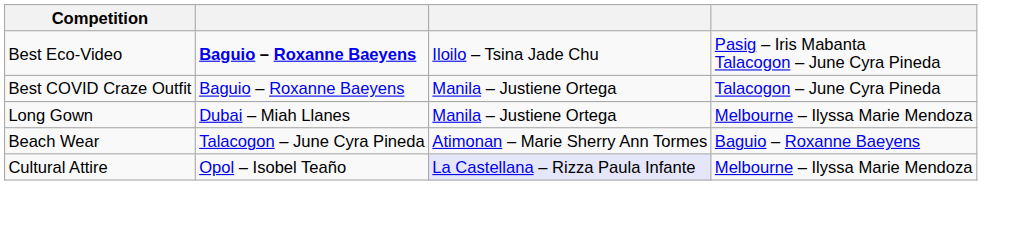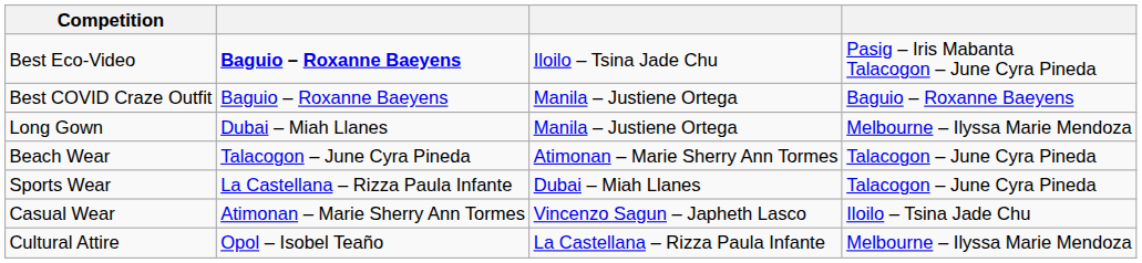Best COVID Craze Outfit | column 4: Talacogon – June Cyra Pineda -> Baguio – Roxanne Baeyens
Beach Wear | column 4: Baguio – Roxanne Baeyens -> Talacogon – June Cyra Pineda
+ row: Sports Wear | La Castellana – Rizza Paula Infante | Dubai – Miah Llanes | Talacogon – June Cyra Pineda
+ row: Casual Wear | Atimonan – Marie Sherry Ann Tormes | Vincenzo Sagun – Japheth Lasco | Iloilo – Tsina Jade Chu
Cultural Attire | column 3: lavender background -> no background
